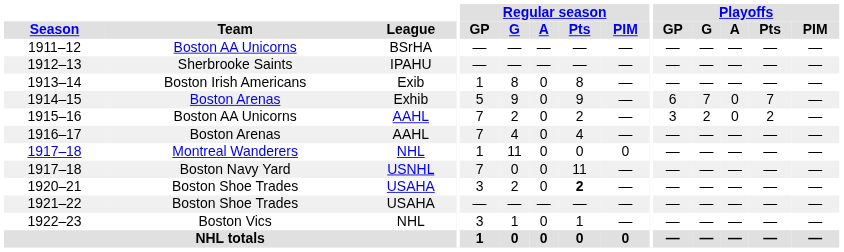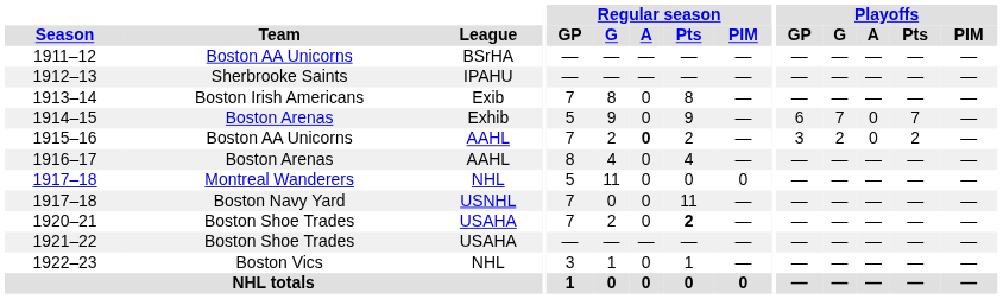1913–14 | Regular season / GP: 1 -> 7
1915–16 | Regular season / A: normal -> bold
1916–17 | Regular season / GP: 7 -> 8
1917–18 / Montreal Wanderers | Regular season / GP: 1 -> 5
1920–21 | Regular season / GP: 3 -> 7
